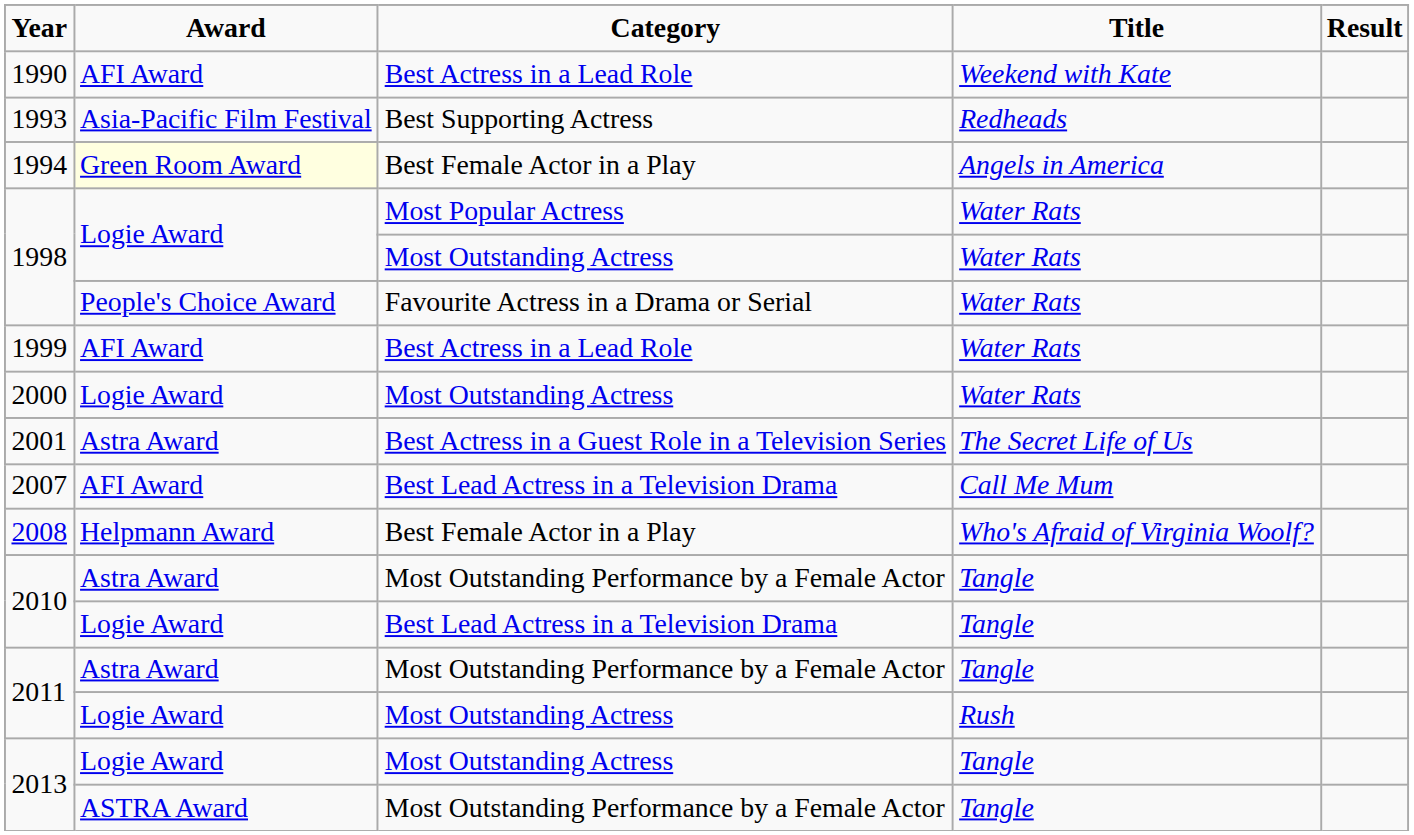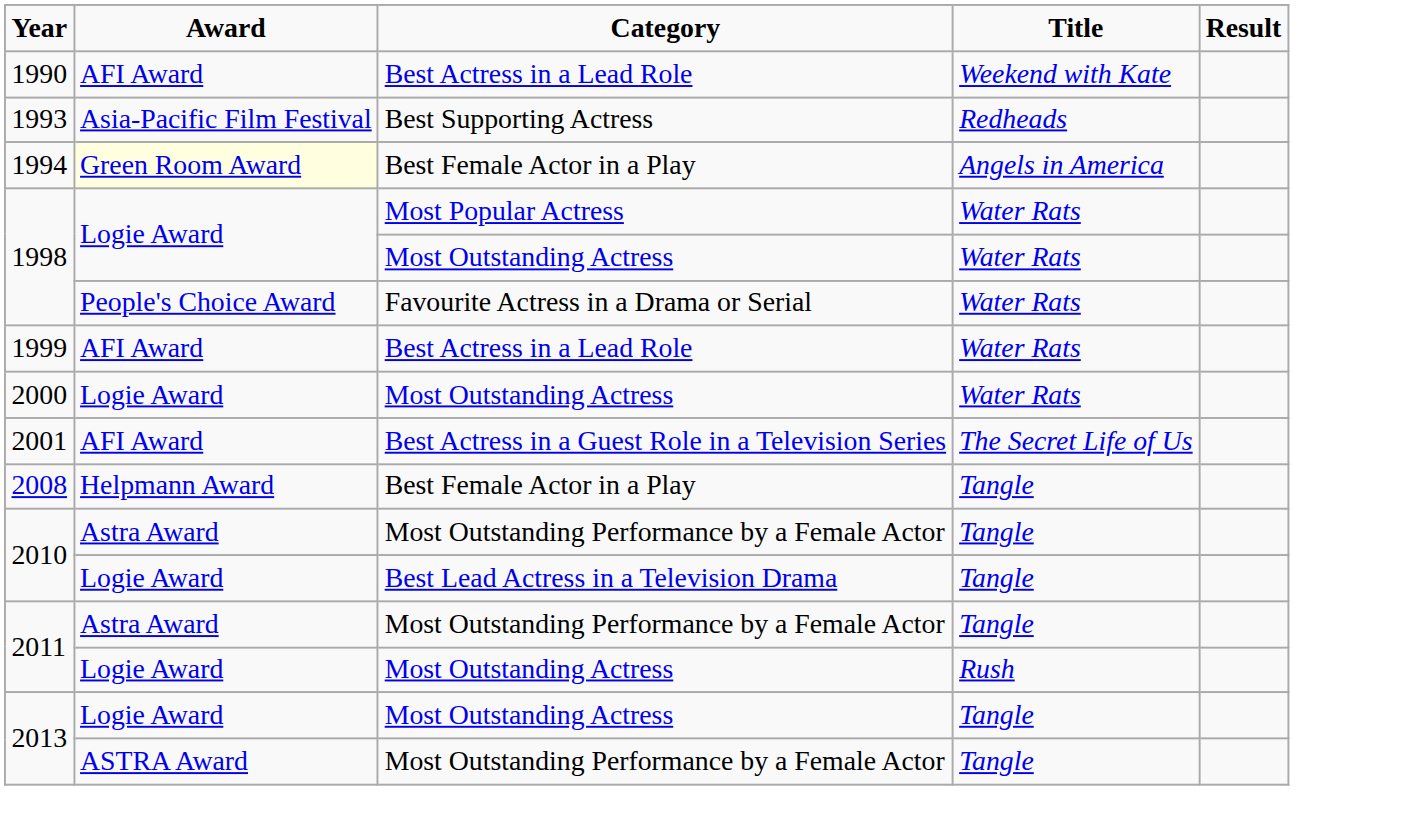2001 | Award: Astra Award -> AFI Award
- row: 2007 | AFI Award | Best Lead Actress in a Television Drama | Call Me Mum
2008 | Title: Who's Afraid of Virginia Woolf? -> Tangle
